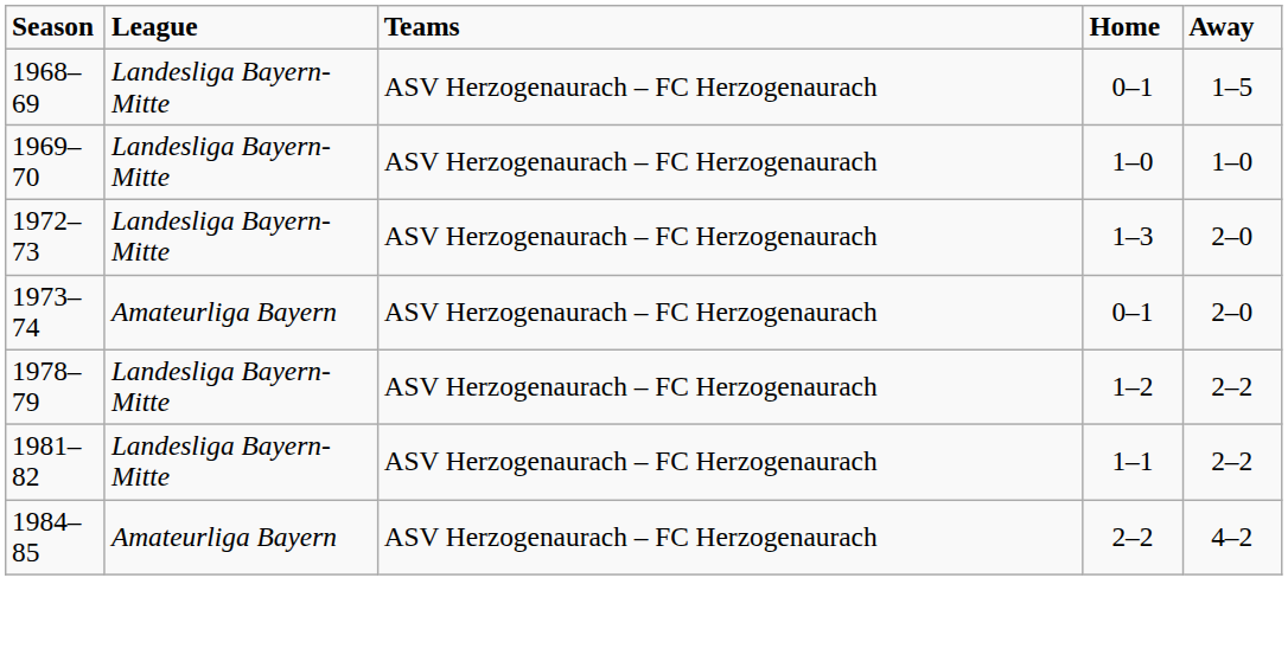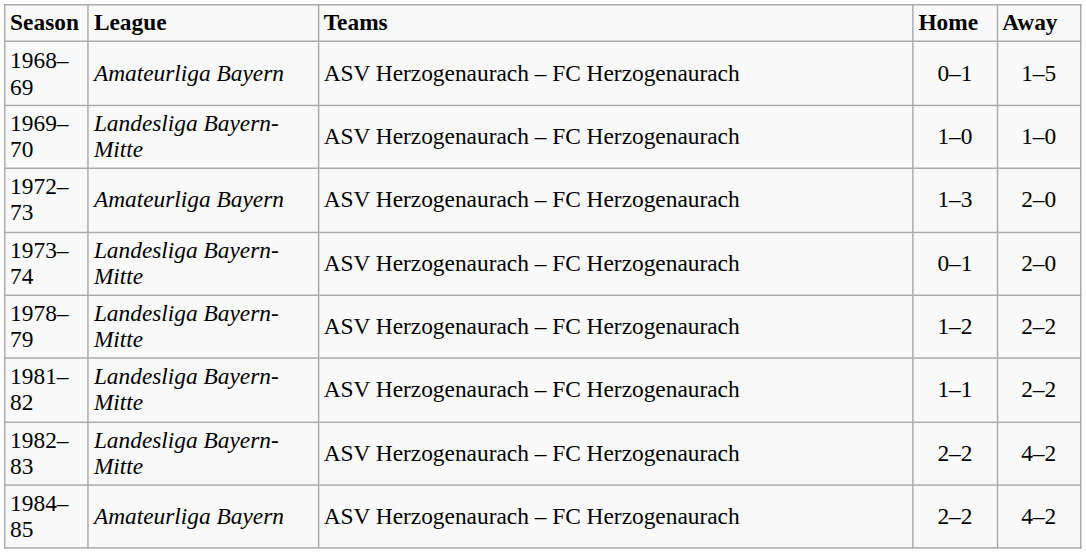1968–69 | League: Landesliga Bayern-Mitte -> Amateurliga Bayern
1972–73 | League: Landesliga Bayern-Mitte -> Amateurliga Bayern
1973–74 | League: Amateurliga Bayern -> Landesliga Bayern-Mitte
+ row: 1982–83 | Landesliga Bayern-Mitte | ASV Herzogenaurach – FC Herzogenaurach | 2–2 | 4–2
